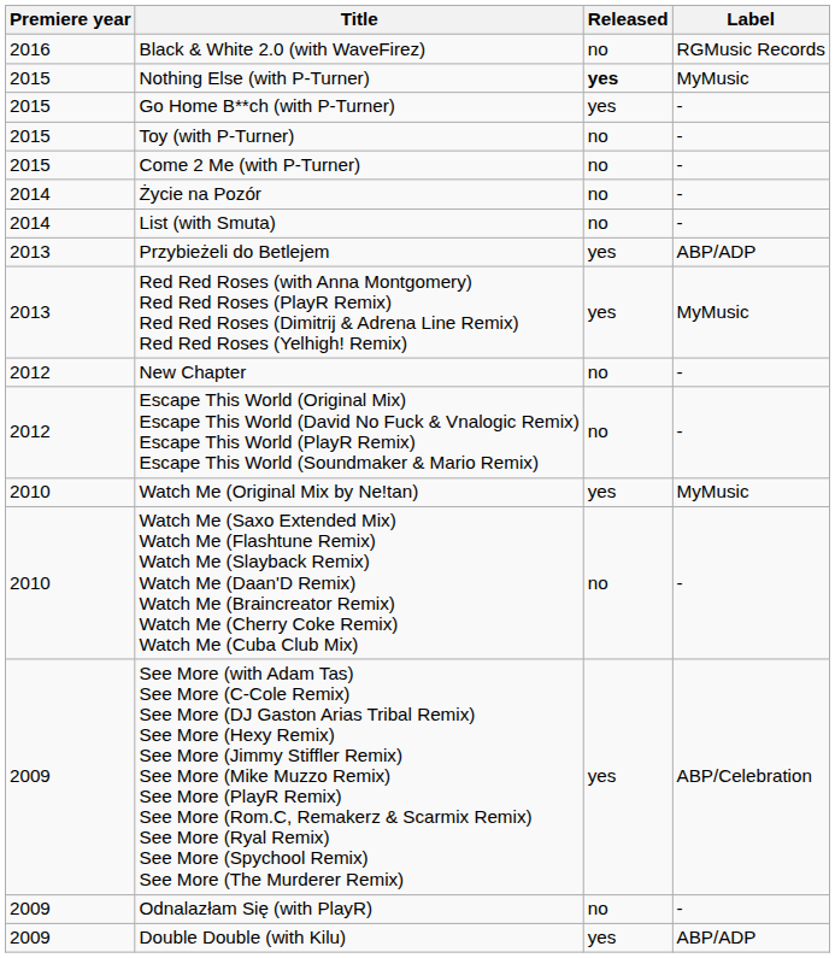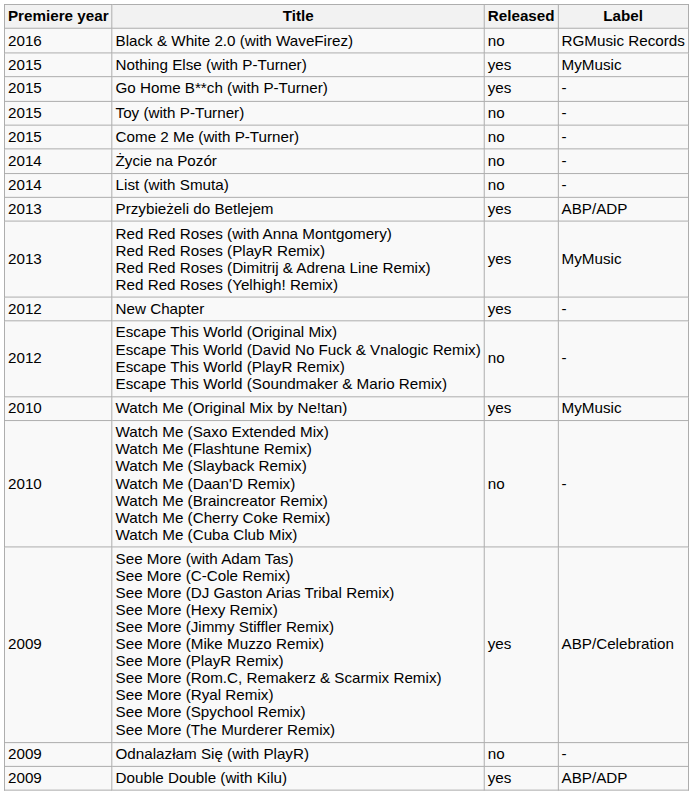Nothing Else (with P-Turner) | Released: bold -> normal
New Chapter | Released: no -> yes
